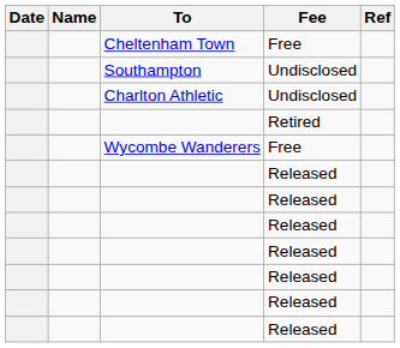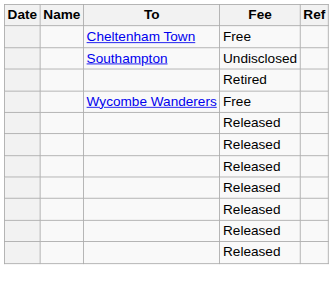- row: Charlton Athletic | Undisclosed
